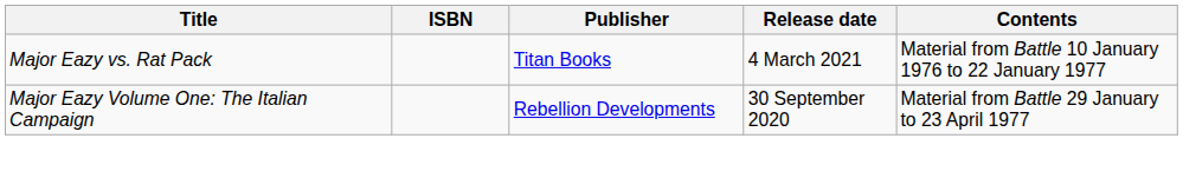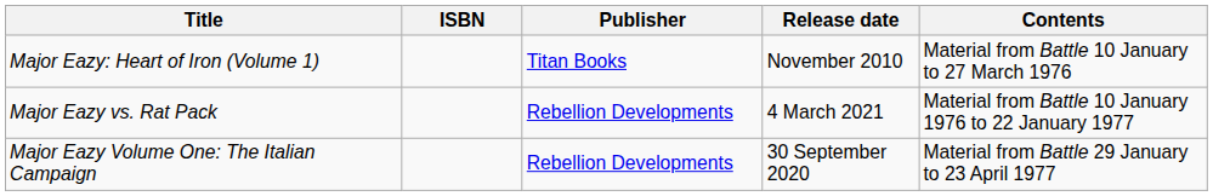+ row: Major Eazy: Heart of Iron (Volume 1) | Titan Books | November 2010 | Material from Battle 10 January to 27 March 1976
Major Eazy vs. Rat Pack | Publisher: Titan Books -> Rebellion Developments
